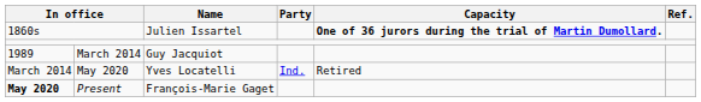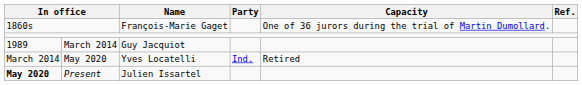1860s | Name: Julien Issartel -> François-Marie Gaget
1860s | Capacity: bold -> normal
Present | Name: François-Marie Gaget -> Julien Issartel
